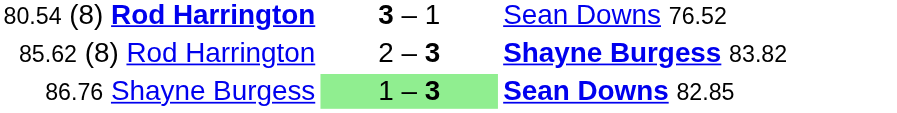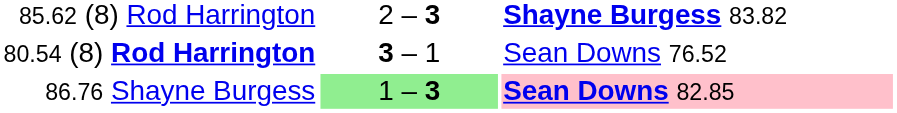rows swapped: 85.62 (8) Rod Harrington <-> 80.54 (8) Rod Harrington
86.76 Shayne Burgess | column 3: no background -> pink background
